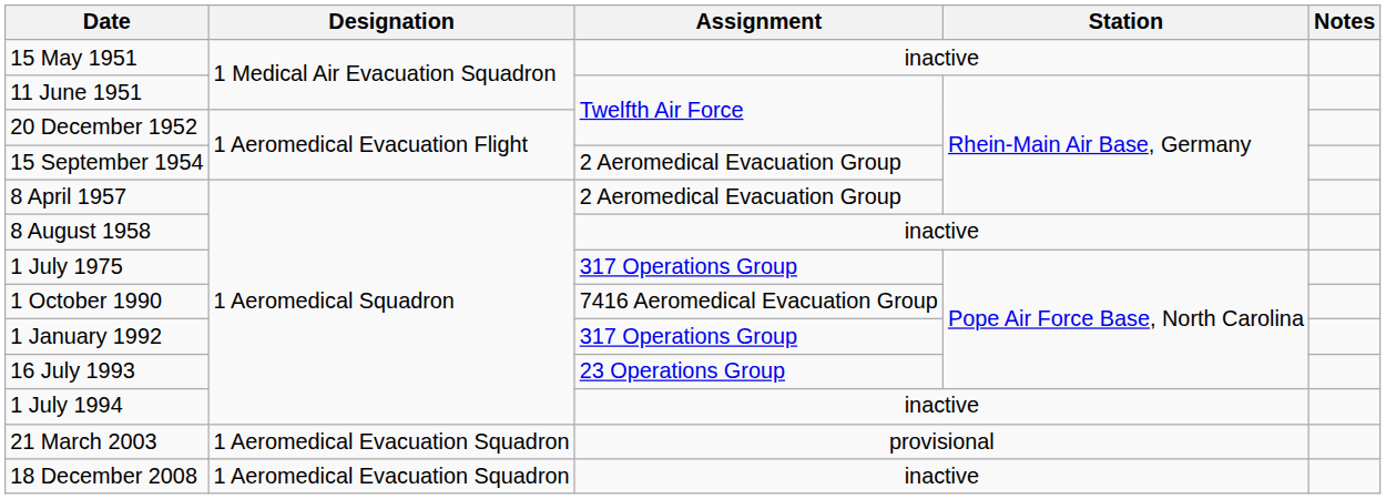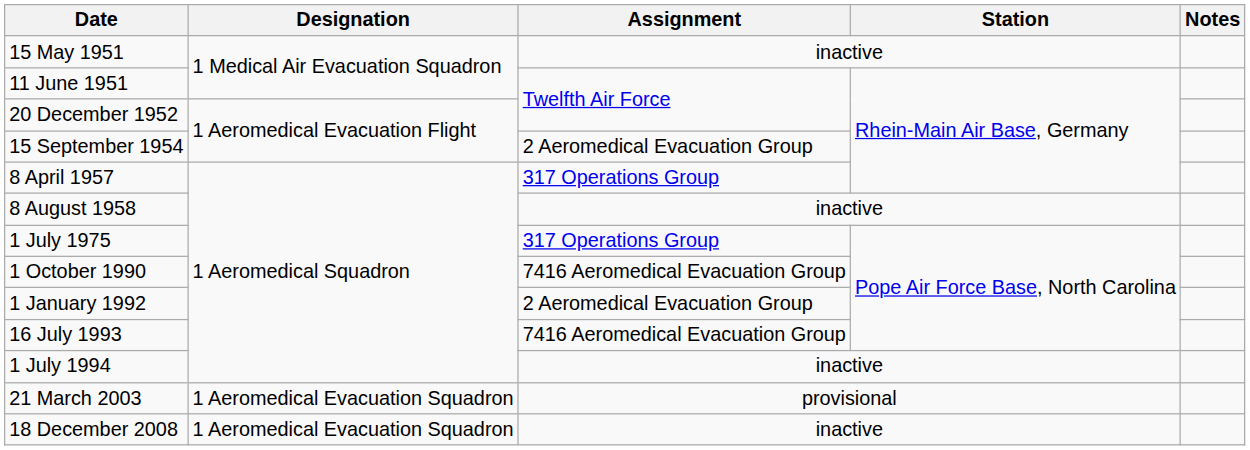8 April 1957 | Assignment: 2 Aeromedical Evacuation Group -> 317 Operations Group
1 January 1992 | Assignment: 317 Operations Group -> 2 Aeromedical Evacuation Group
16 July 1993 | Assignment: 23 Operations Group -> 7416 Aeromedical Evacuation Group
